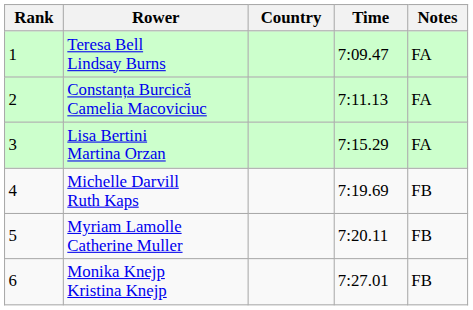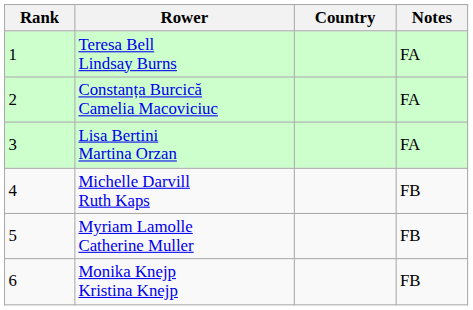- column: Time | 7:09.47 | 7:11.13 | 7:15.29 | 7:19.69 | 7:20.11 | 7:27.01
